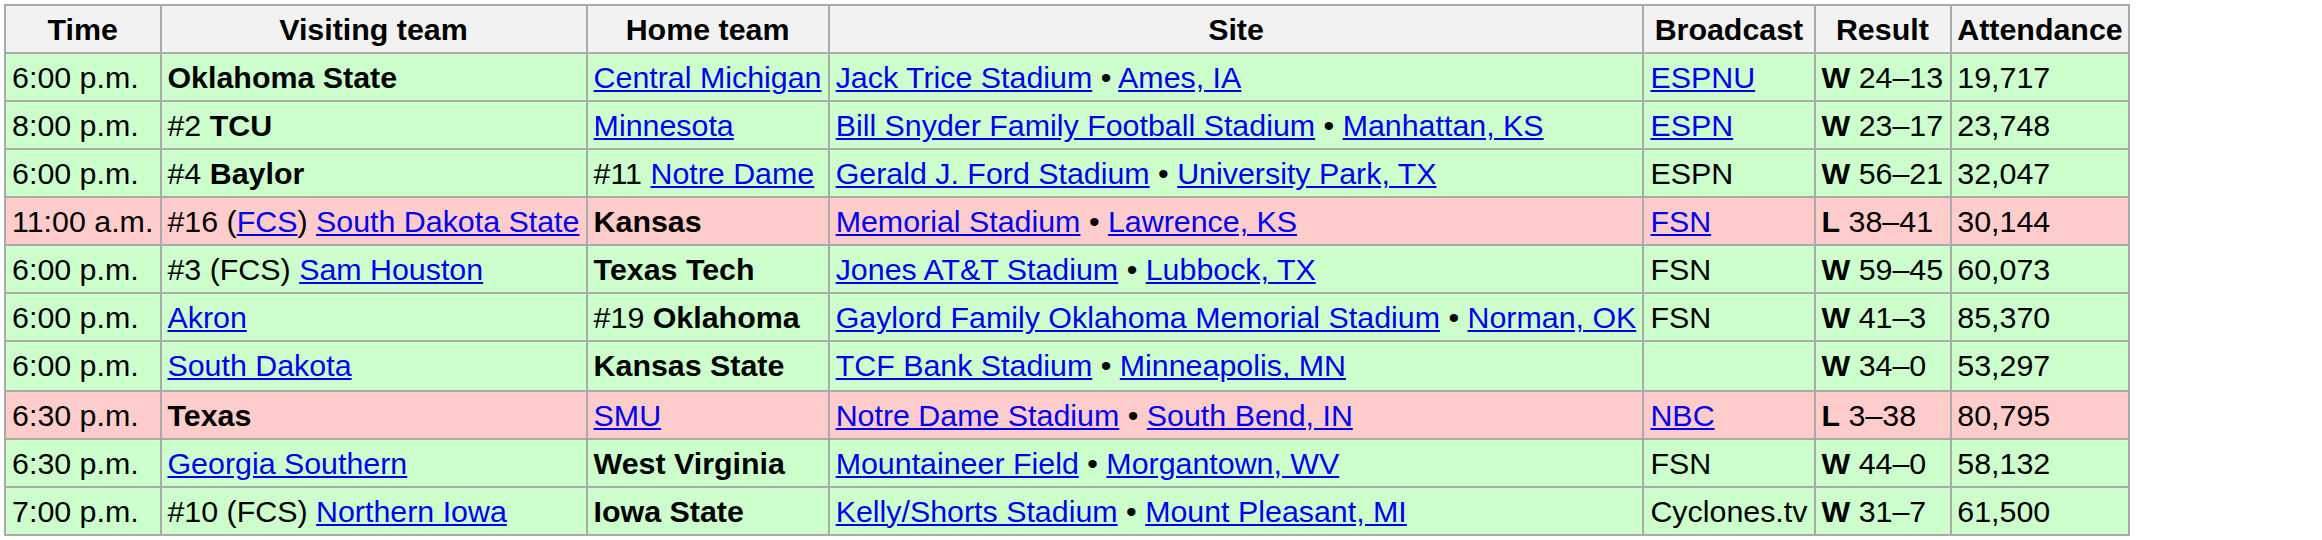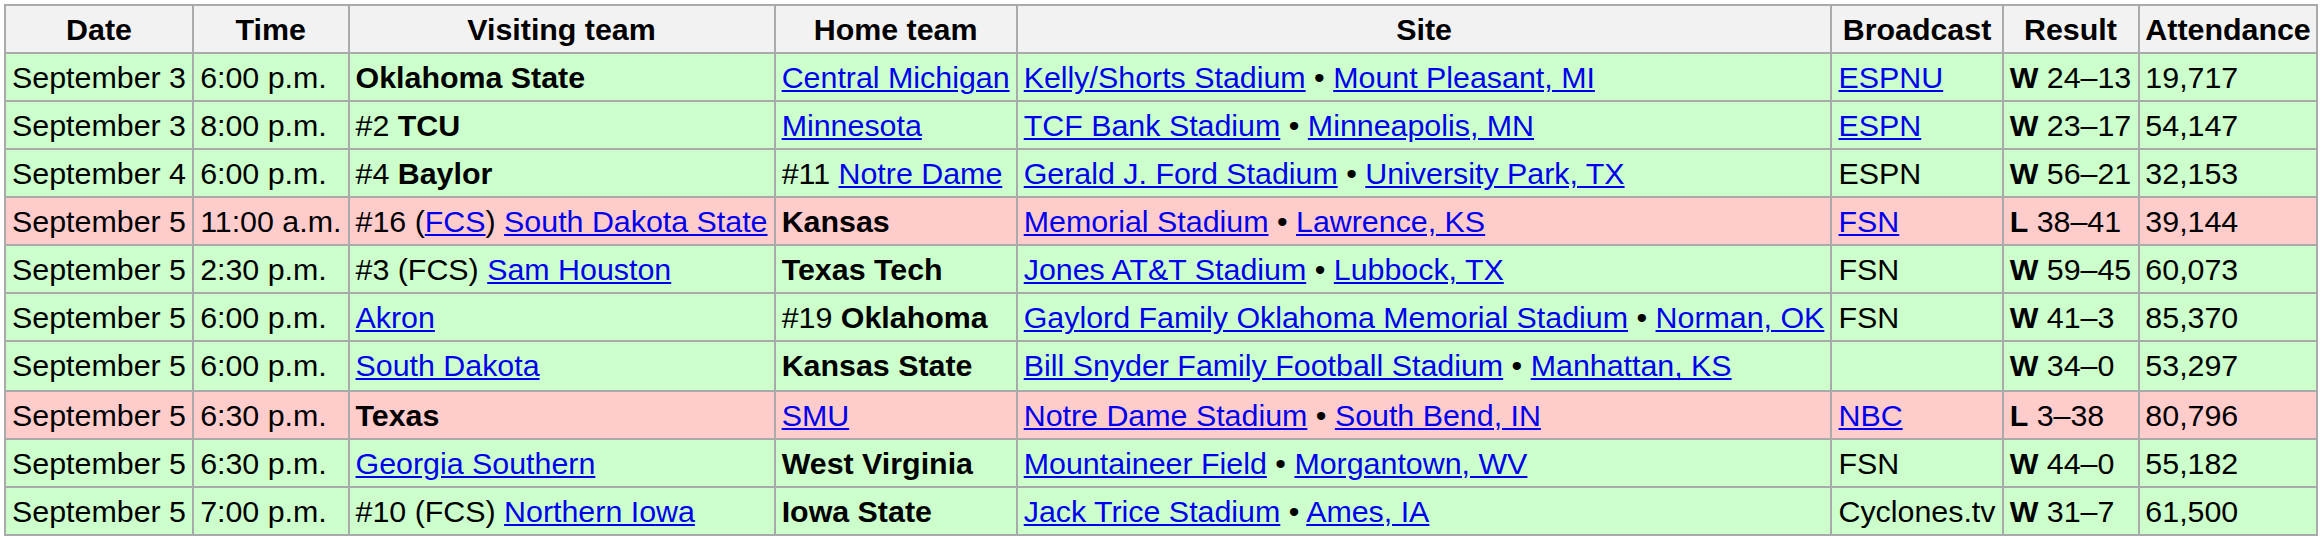+ column: Date | September 3 | September 3 | September 4 | September 5 | September 5 | September 5 | September 5 | September 5 | September 5 | September 5
Oklahoma State | Site: Jack Trice Stadium • Ames, IA -> Kelly/Shorts Stadium • Mount Pleasant, MI
#2 TCU | Site: Bill Snyder Family Football Stadium • Manhattan, KS -> TCF Bank Stadium • Minneapolis, MN
#2 TCU | Attendance: 23,748 -> 54,147
#4 Baylor | Attendance: 32,047 -> 32,153
#16 (FCS) South Dakota State | Attendance: 30,144 -> 39,144
#3 (FCS) Sam Houston | Time: 6:00 p.m. -> 2:30 p.m.
South Dakota | Site: TCF Bank Stadium • Minneapolis, MN -> Bill Snyder Family Football Stadium • Manhattan, KS
Texas | Attendance: 80,795 -> 80,796
Georgia Southern | Attendance: 58,132 -> 55,182
#10 (FCS) Northern Iowa | Site: Kelly/Shorts Stadium • Mount Pleasant, MI -> Jack Trice Stadium • Ames, IA
